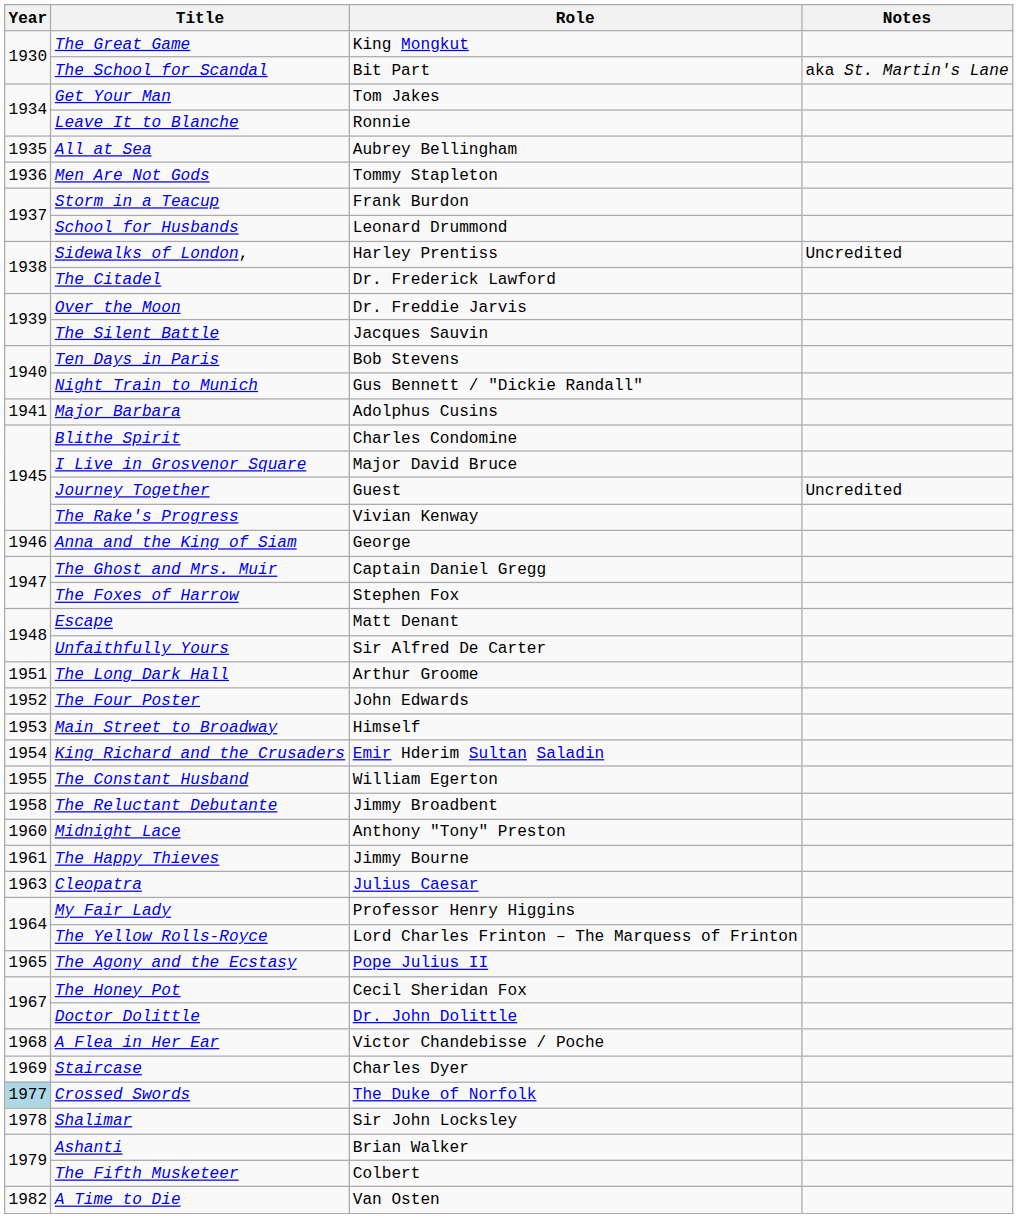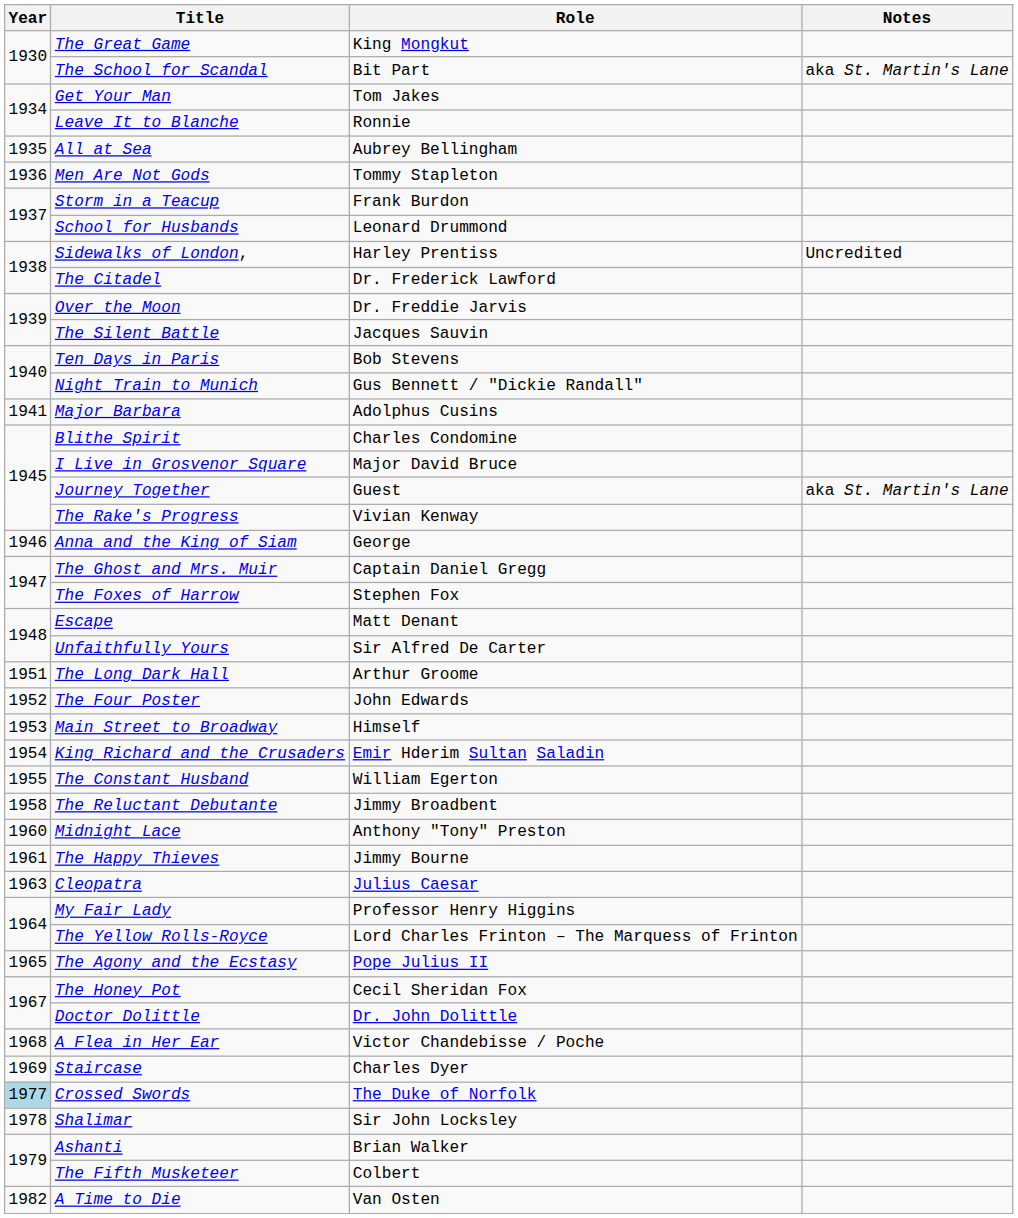Journey Together | Notes: Uncredited -> aka St. Martin's Lane
